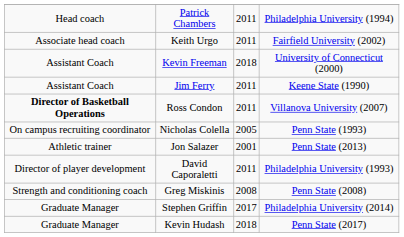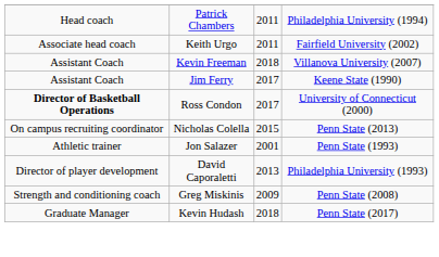Kevin Freeman | column 4: University of Connecticut (2000) -> Villanova University (2007)
Jim Ferry | column 3: 2011 -> 2017
Ross Condon | column 3: 2011 -> 2017
Ross Condon | column 4: Villanova University (2007) -> University of Connecticut (2000)
Nicholas Colella | column 3: 2005 -> 2015
Nicholas Colella | column 4: Penn State (1993) -> Penn State (2013)
Jon Salazer | column 4: Penn State (2013) -> Penn State (1993)
David Caporaletti | column 3: 2011 -> 2013
Greg Miskinis | column 3: 2008 -> 2009
- row: Graduate Manager | Stephen Griffin | 2017 | Philadelphia University (2014)
